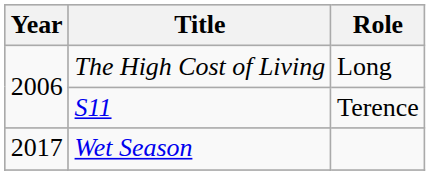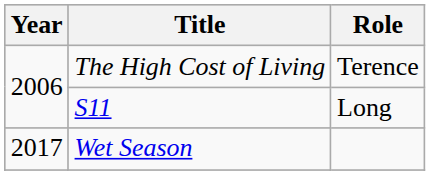The High Cost of Living | Role: Long -> Terence
S11 | Role: Terence -> Long
